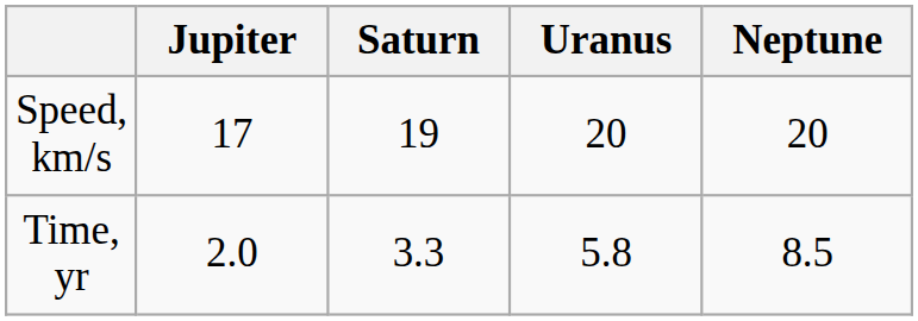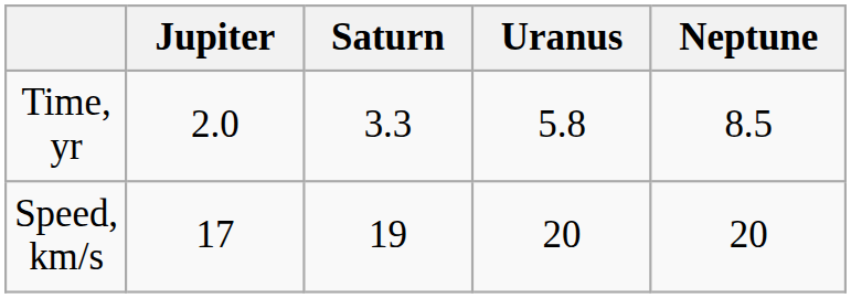rows swapped: Time, yr <-> Speed, km/s
